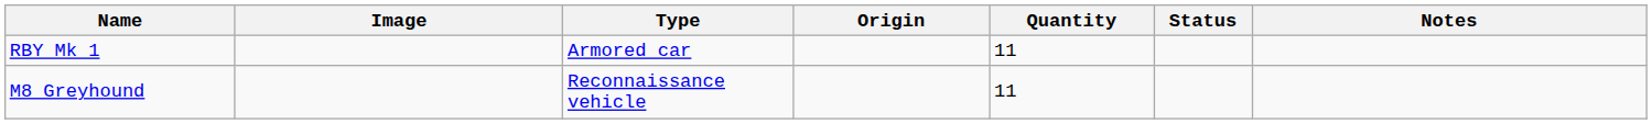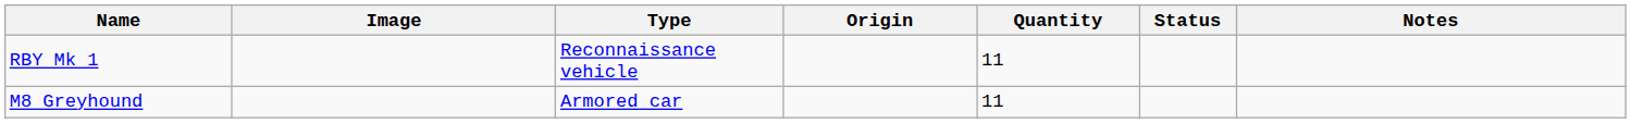RBY Mk 1 | Type: Armored car -> Reconnaissance vehicle
M8 Greyhound | Type: Reconnaissance vehicle -> Armored car
